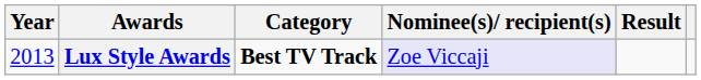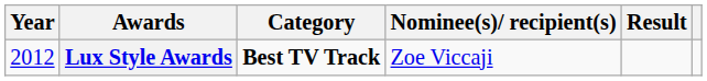Lux Style Awards | Year: 2013 -> 2012
Lux Style Awards | Nominee(s)/ recipient(s): lavender background -> no background
